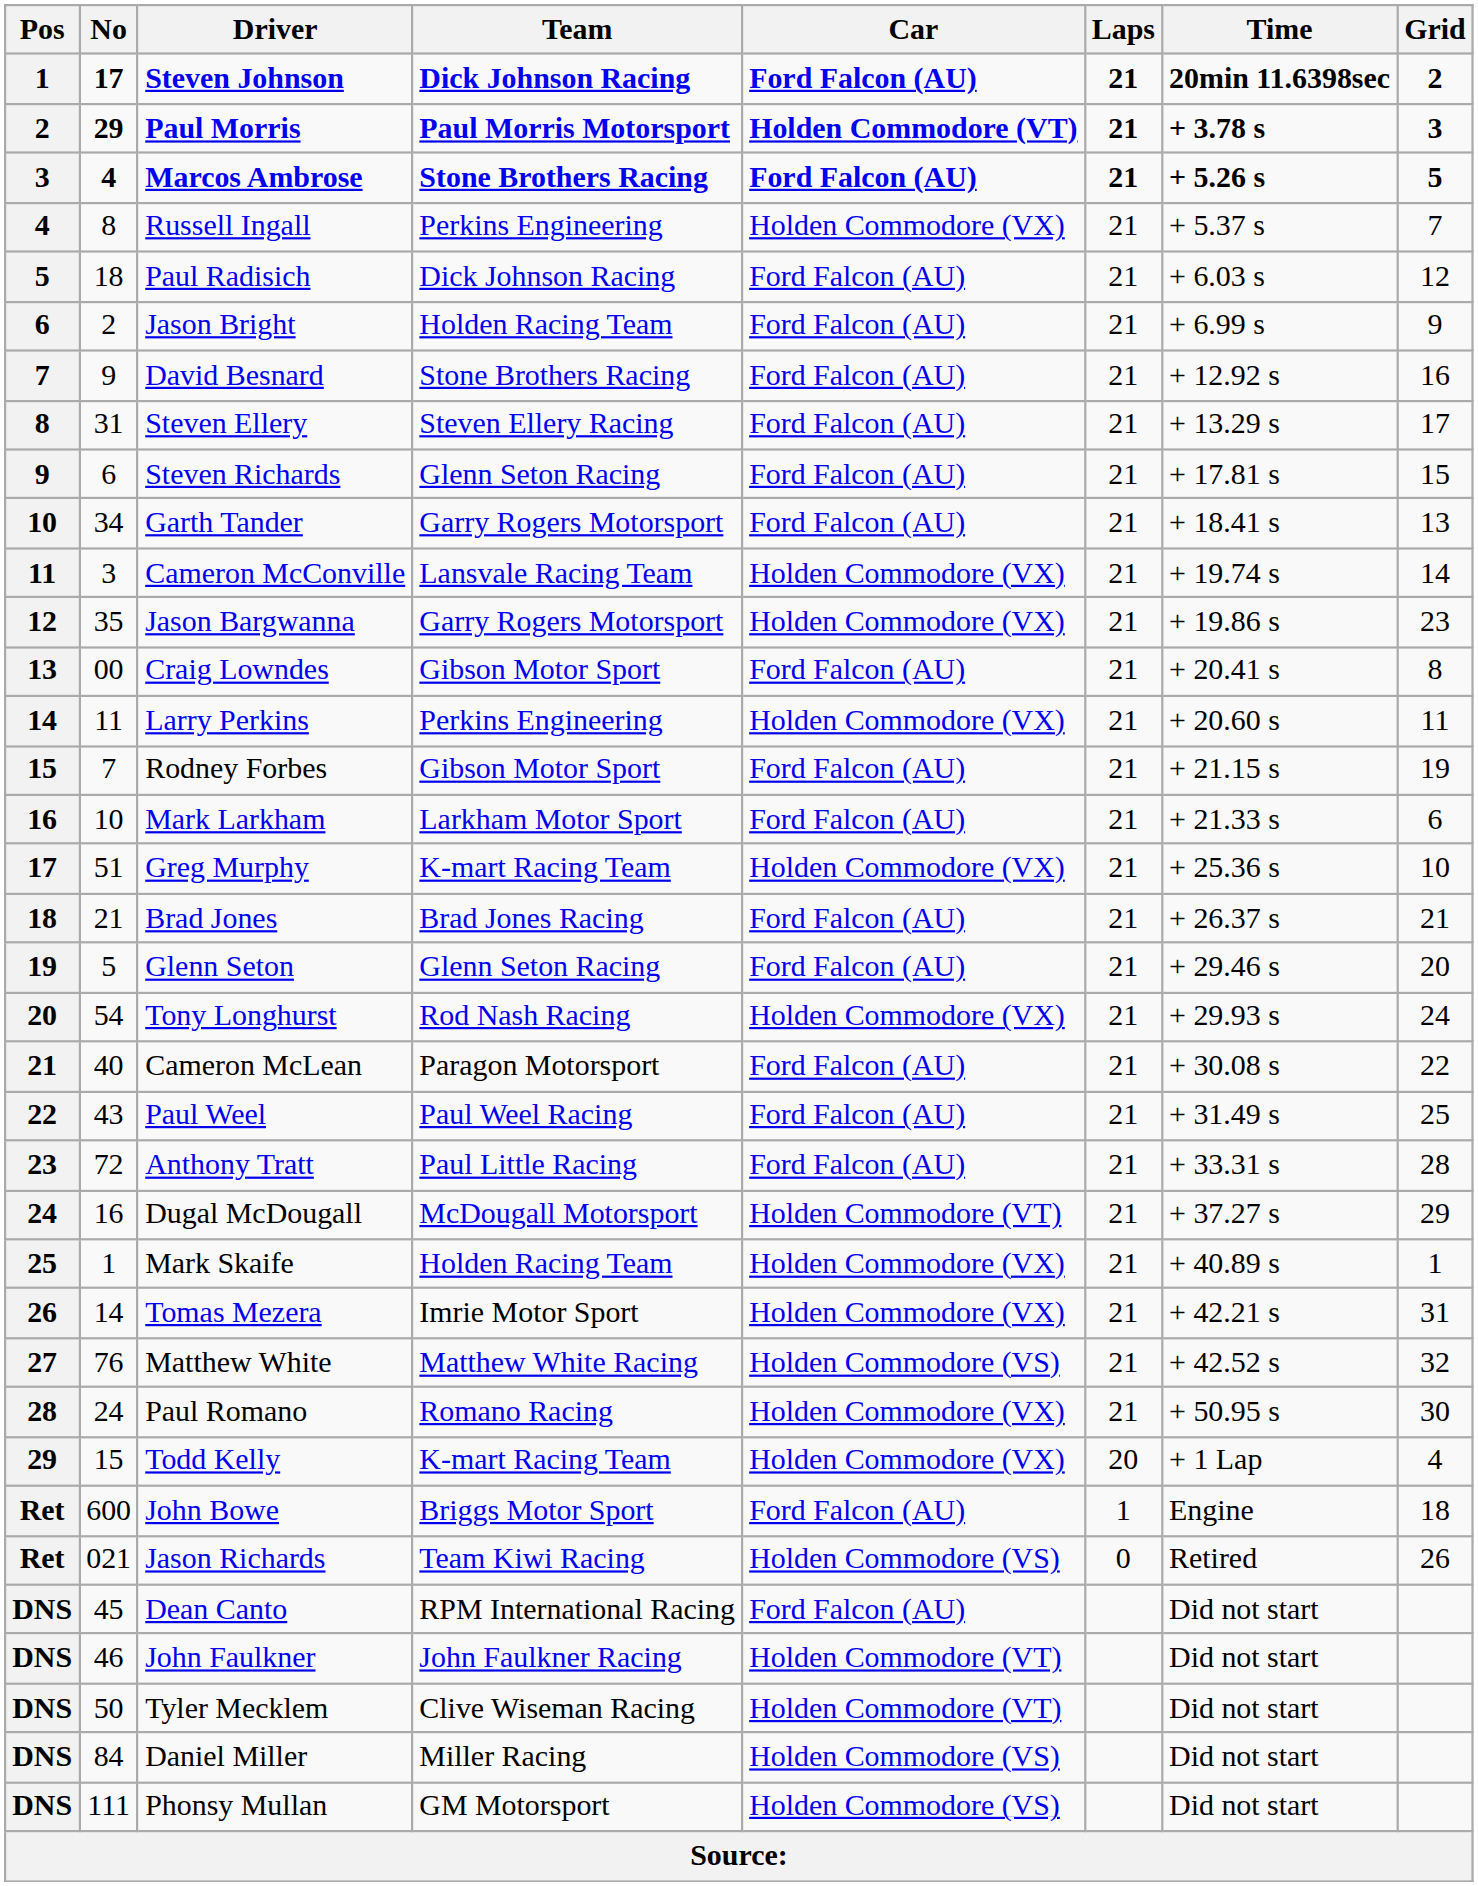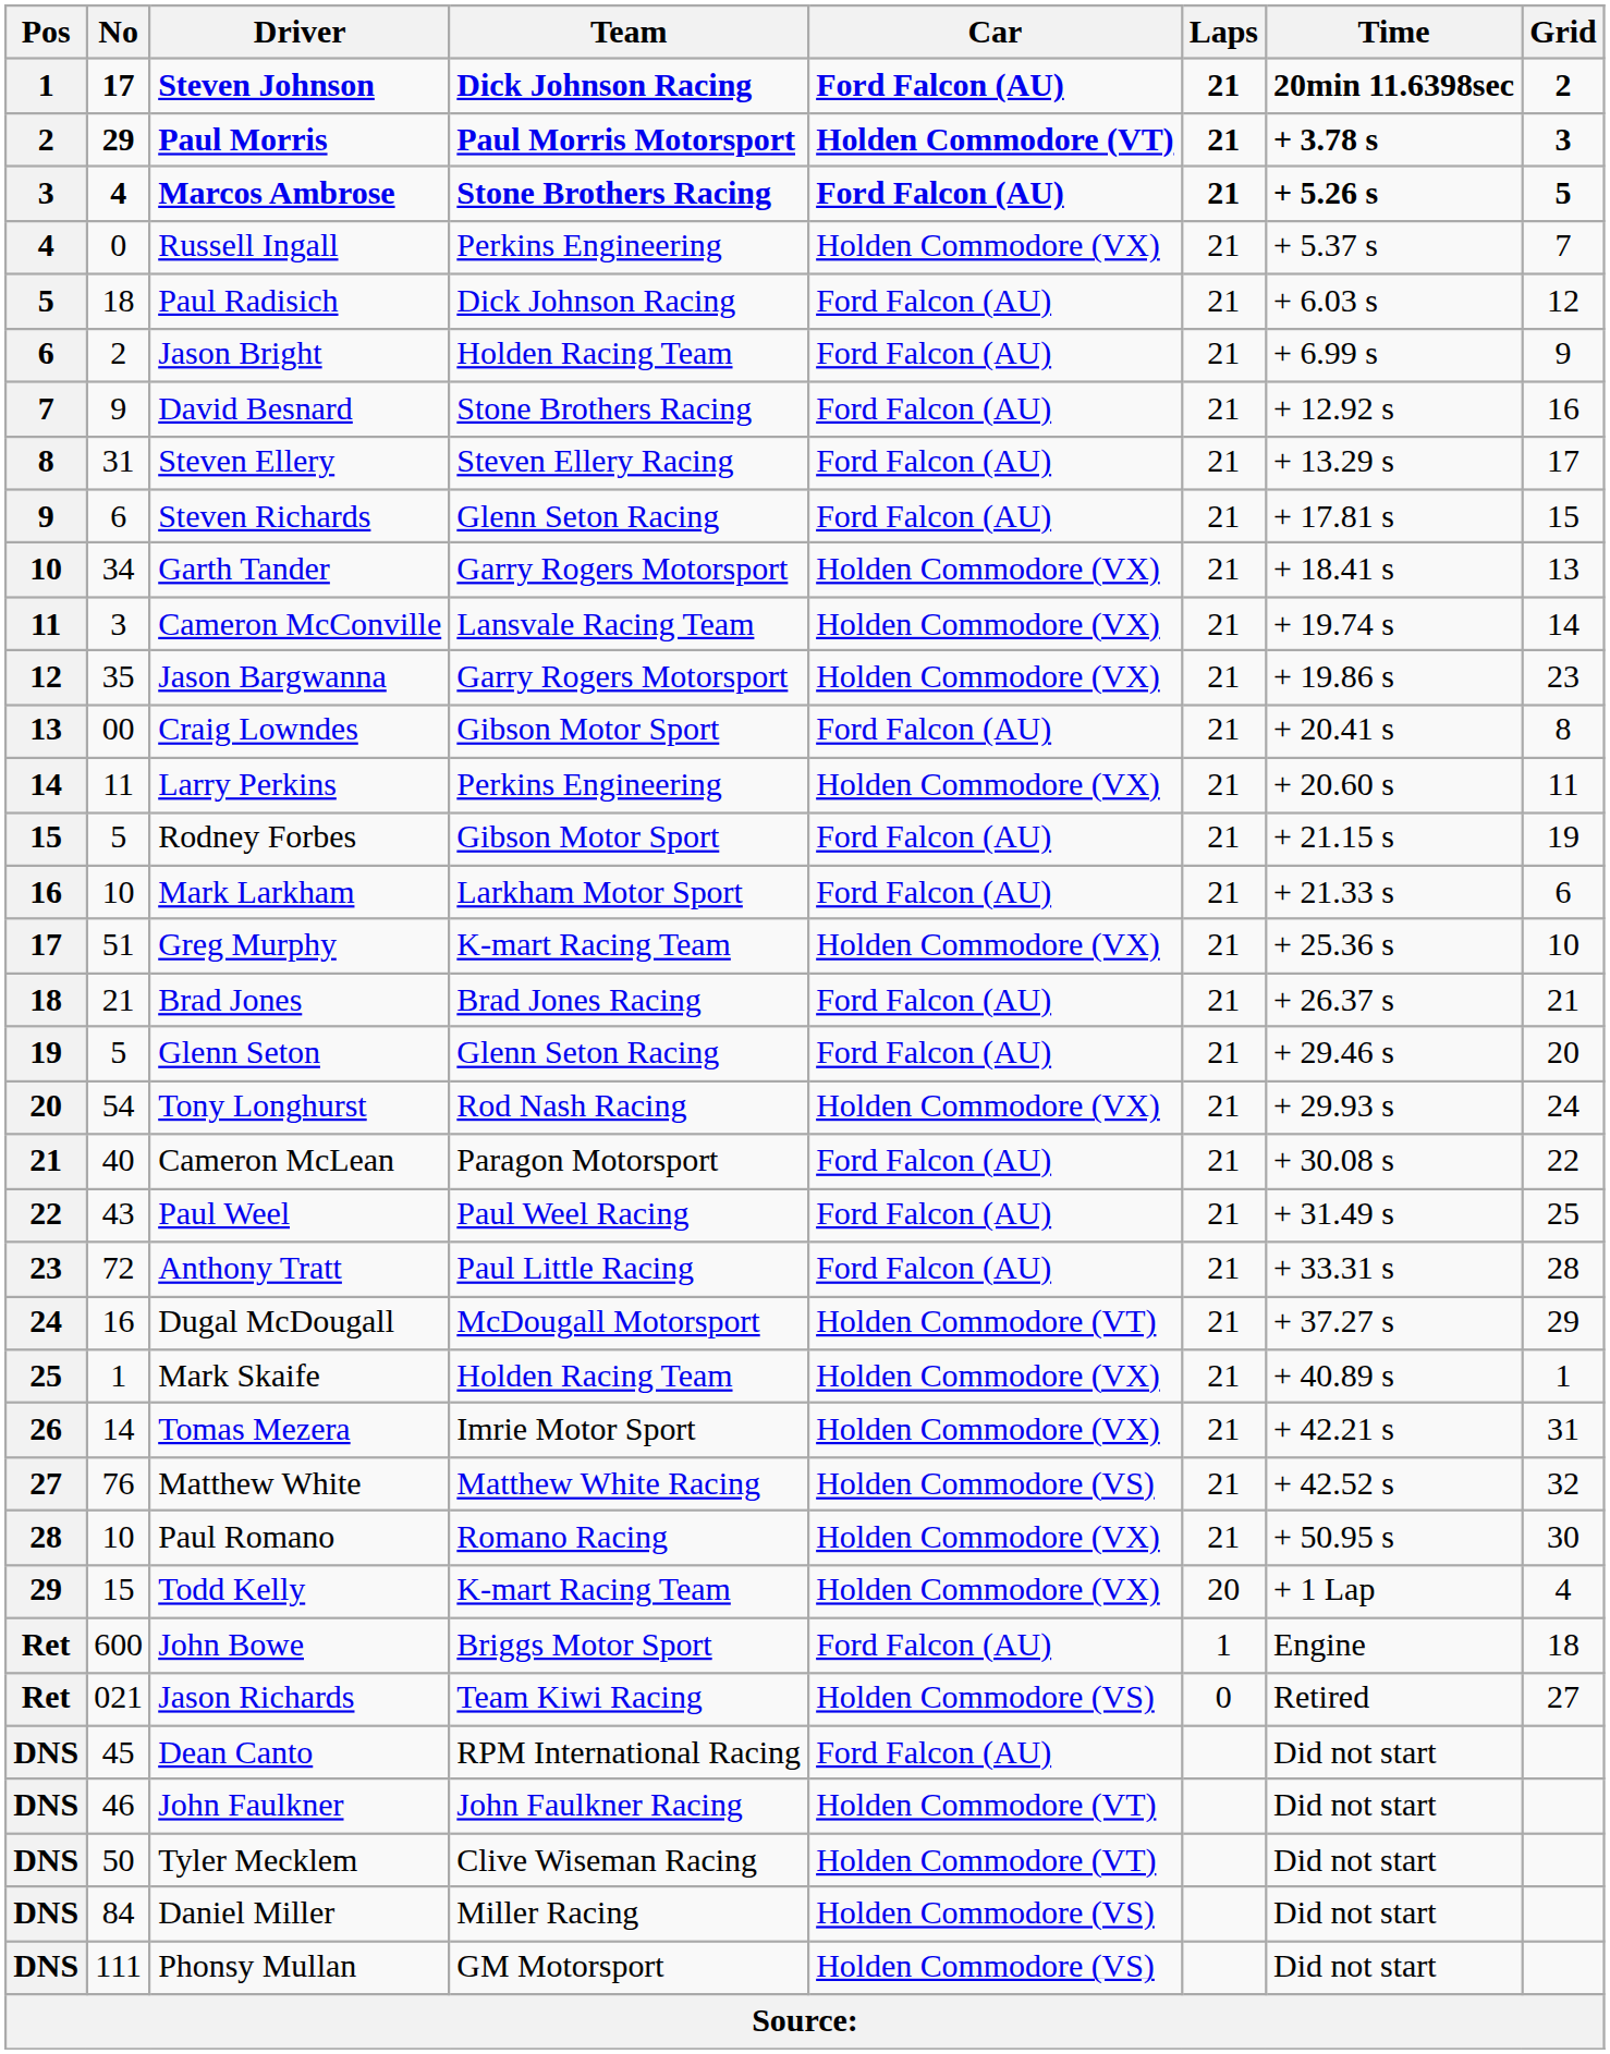Russell Ingall | No: 8 -> 0
Garth Tander | Car: Ford Falcon (AU) -> Holden Commodore (VX)
Rodney Forbes | No: 7 -> 5
Paul Romano | No: 24 -> 10
Jason Richards | Grid: 26 -> 27
